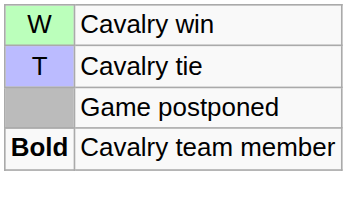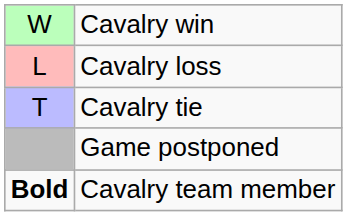+ row: L | Cavalry loss
